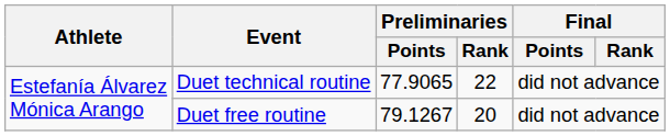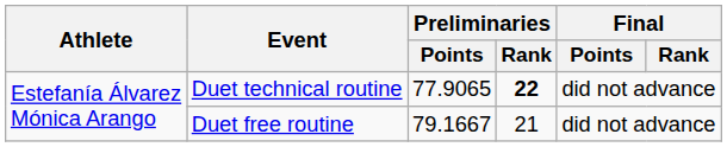Duet technical routine | Preliminaries / Rank: normal -> bold
Duet free routine | Preliminaries / Points: 79.1267 -> 79.1667
Duet free routine | Preliminaries / Rank: 20 -> 21
